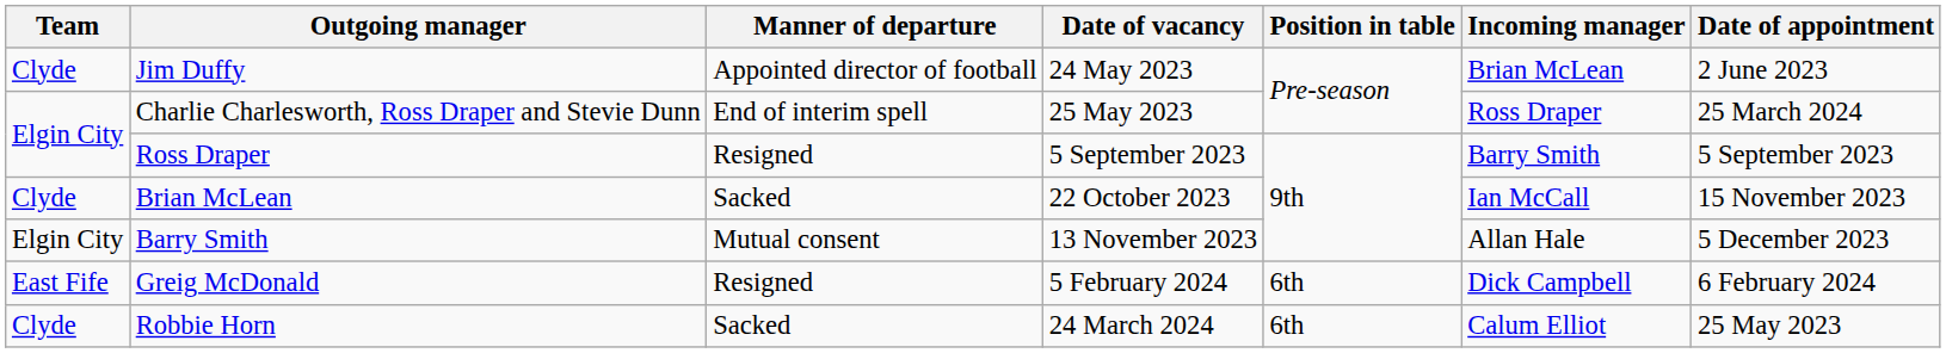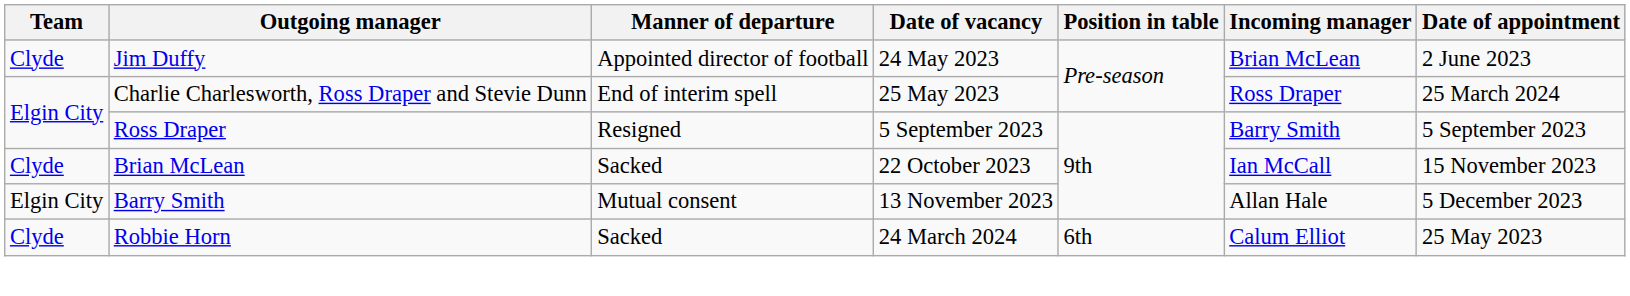- row: East Fife | Greig McDonald | Resigned | 5 February 2024 | 6th | Dick Campbell | 6 February 2024
